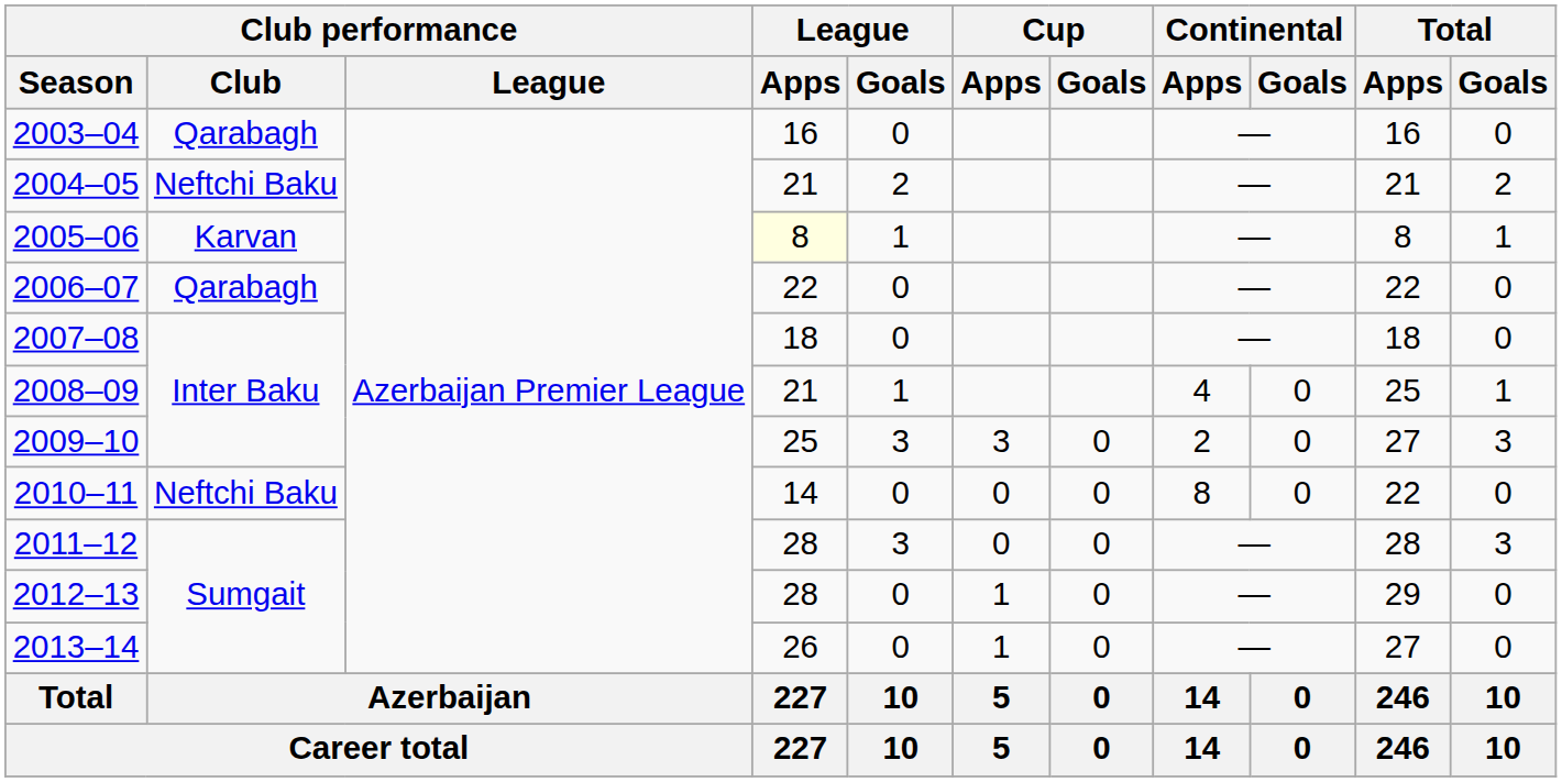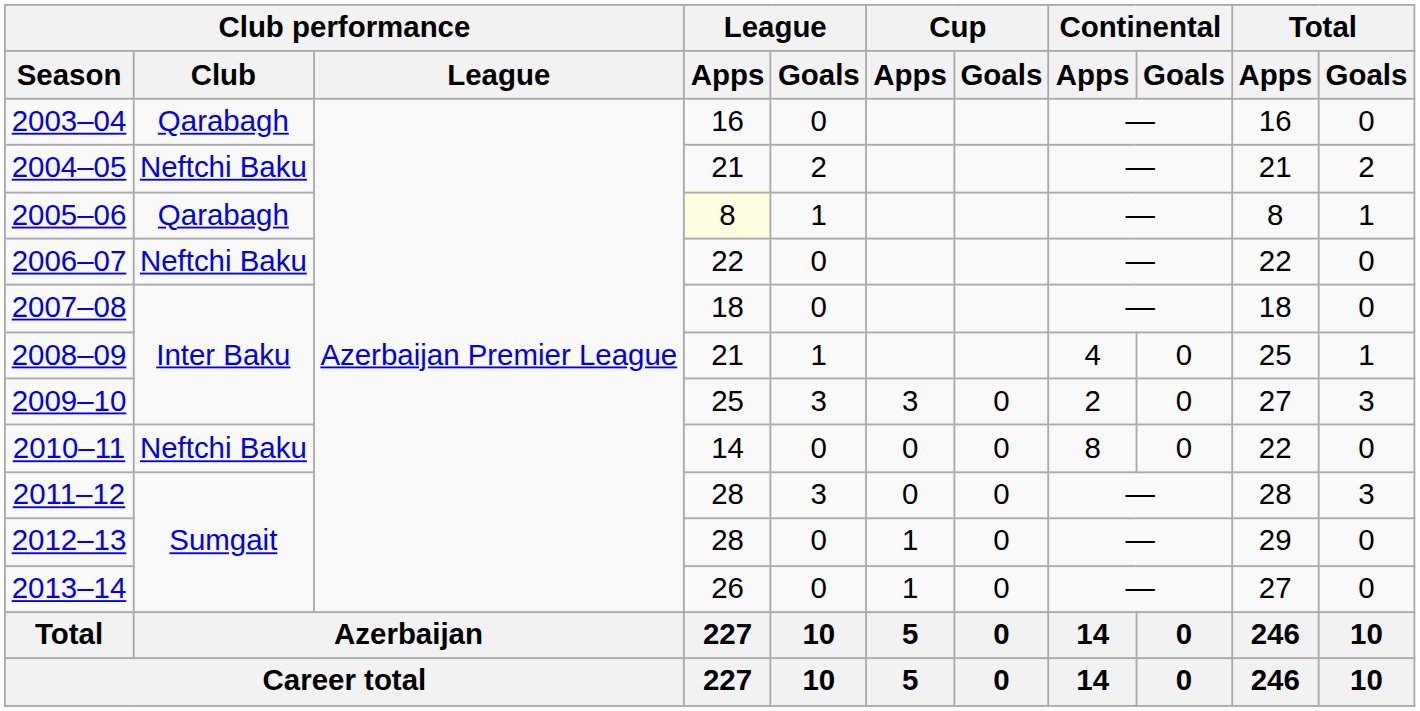2005–06 | Club performance / Club: Karvan -> Qarabagh
2006–07 | Club performance / Club: Qarabagh -> Neftchi Baku
